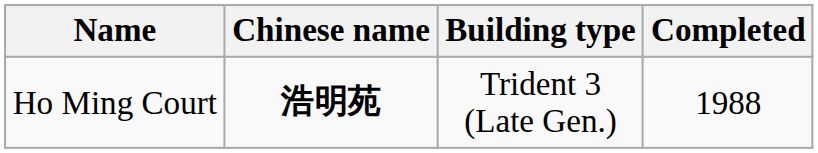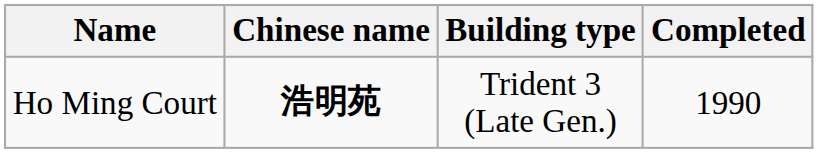Ho Ming Court | Completed: 1988 -> 1990
